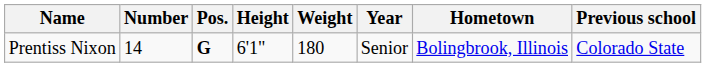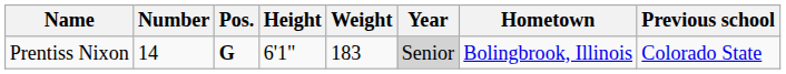Prentiss Nixon | Weight: 180 -> 183
Prentiss Nixon | Year: no background -> lightgrey background
